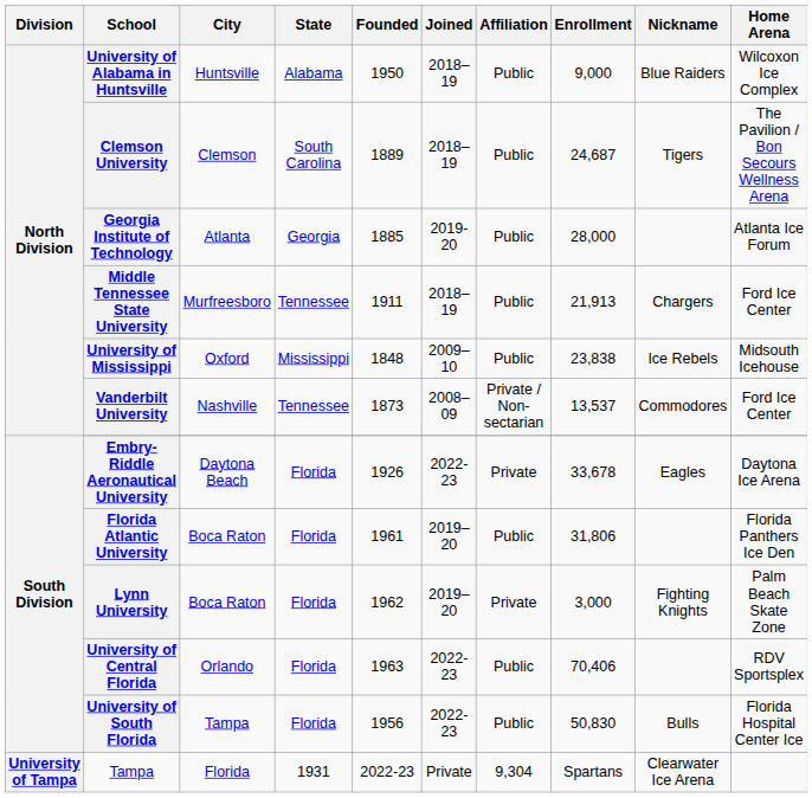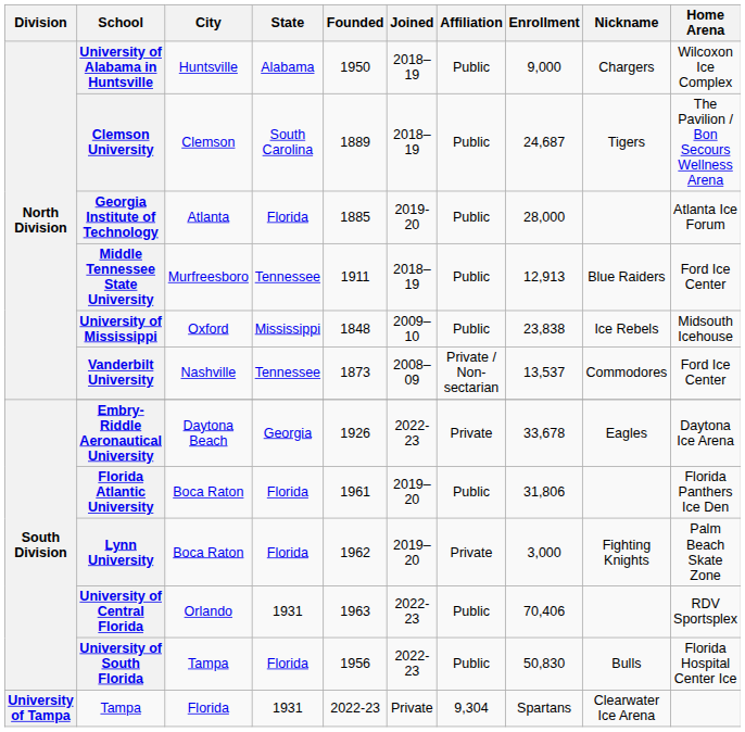University of Alabama in Huntsville | Nickname: Blue Raiders -> Chargers
Georgia Institute of Technology | State: Georgia -> Florida
Middle Tennessee State University | Enrollment: 21,913 -> 12,913
Middle Tennessee State University | Nickname: Chargers -> Blue Raiders
Embry-Riddle Aeronautical University | State: Florida -> Georgia
University of Central Florida | State: Florida -> 1931
